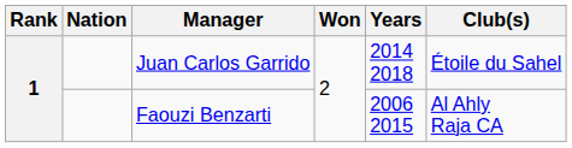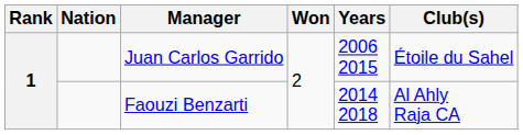Juan Carlos Garrido | Years: 2014 2018 -> 2006 2015
Faouzi Benzarti | Years: 2006 2015 -> 2014 2018
